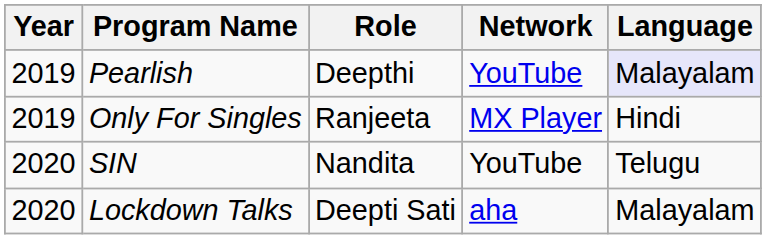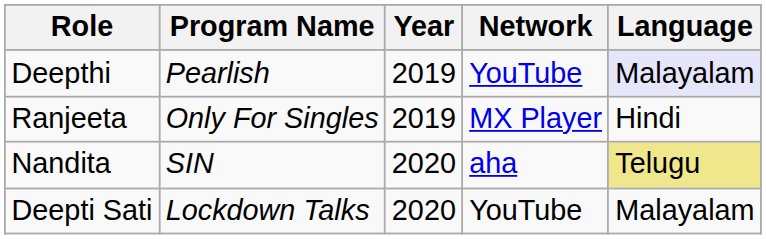columns swapped: Year <-> Role
SIN | Network: YouTube -> aha
SIN | Language: no background -> khaki background
Lockdown Talks | Network: aha -> YouTube
